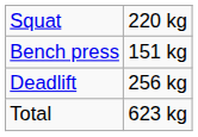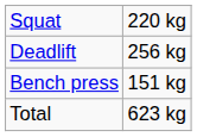rows swapped: Bench press <-> Deadlift
